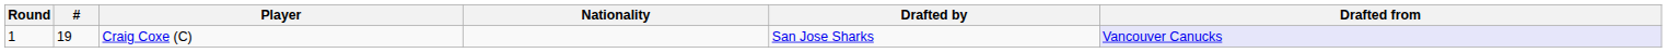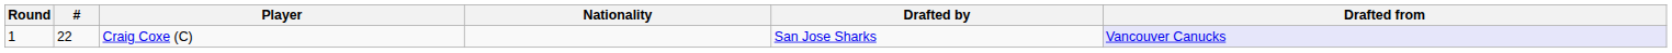Craig Coxe (C) | #: 19 -> 22
